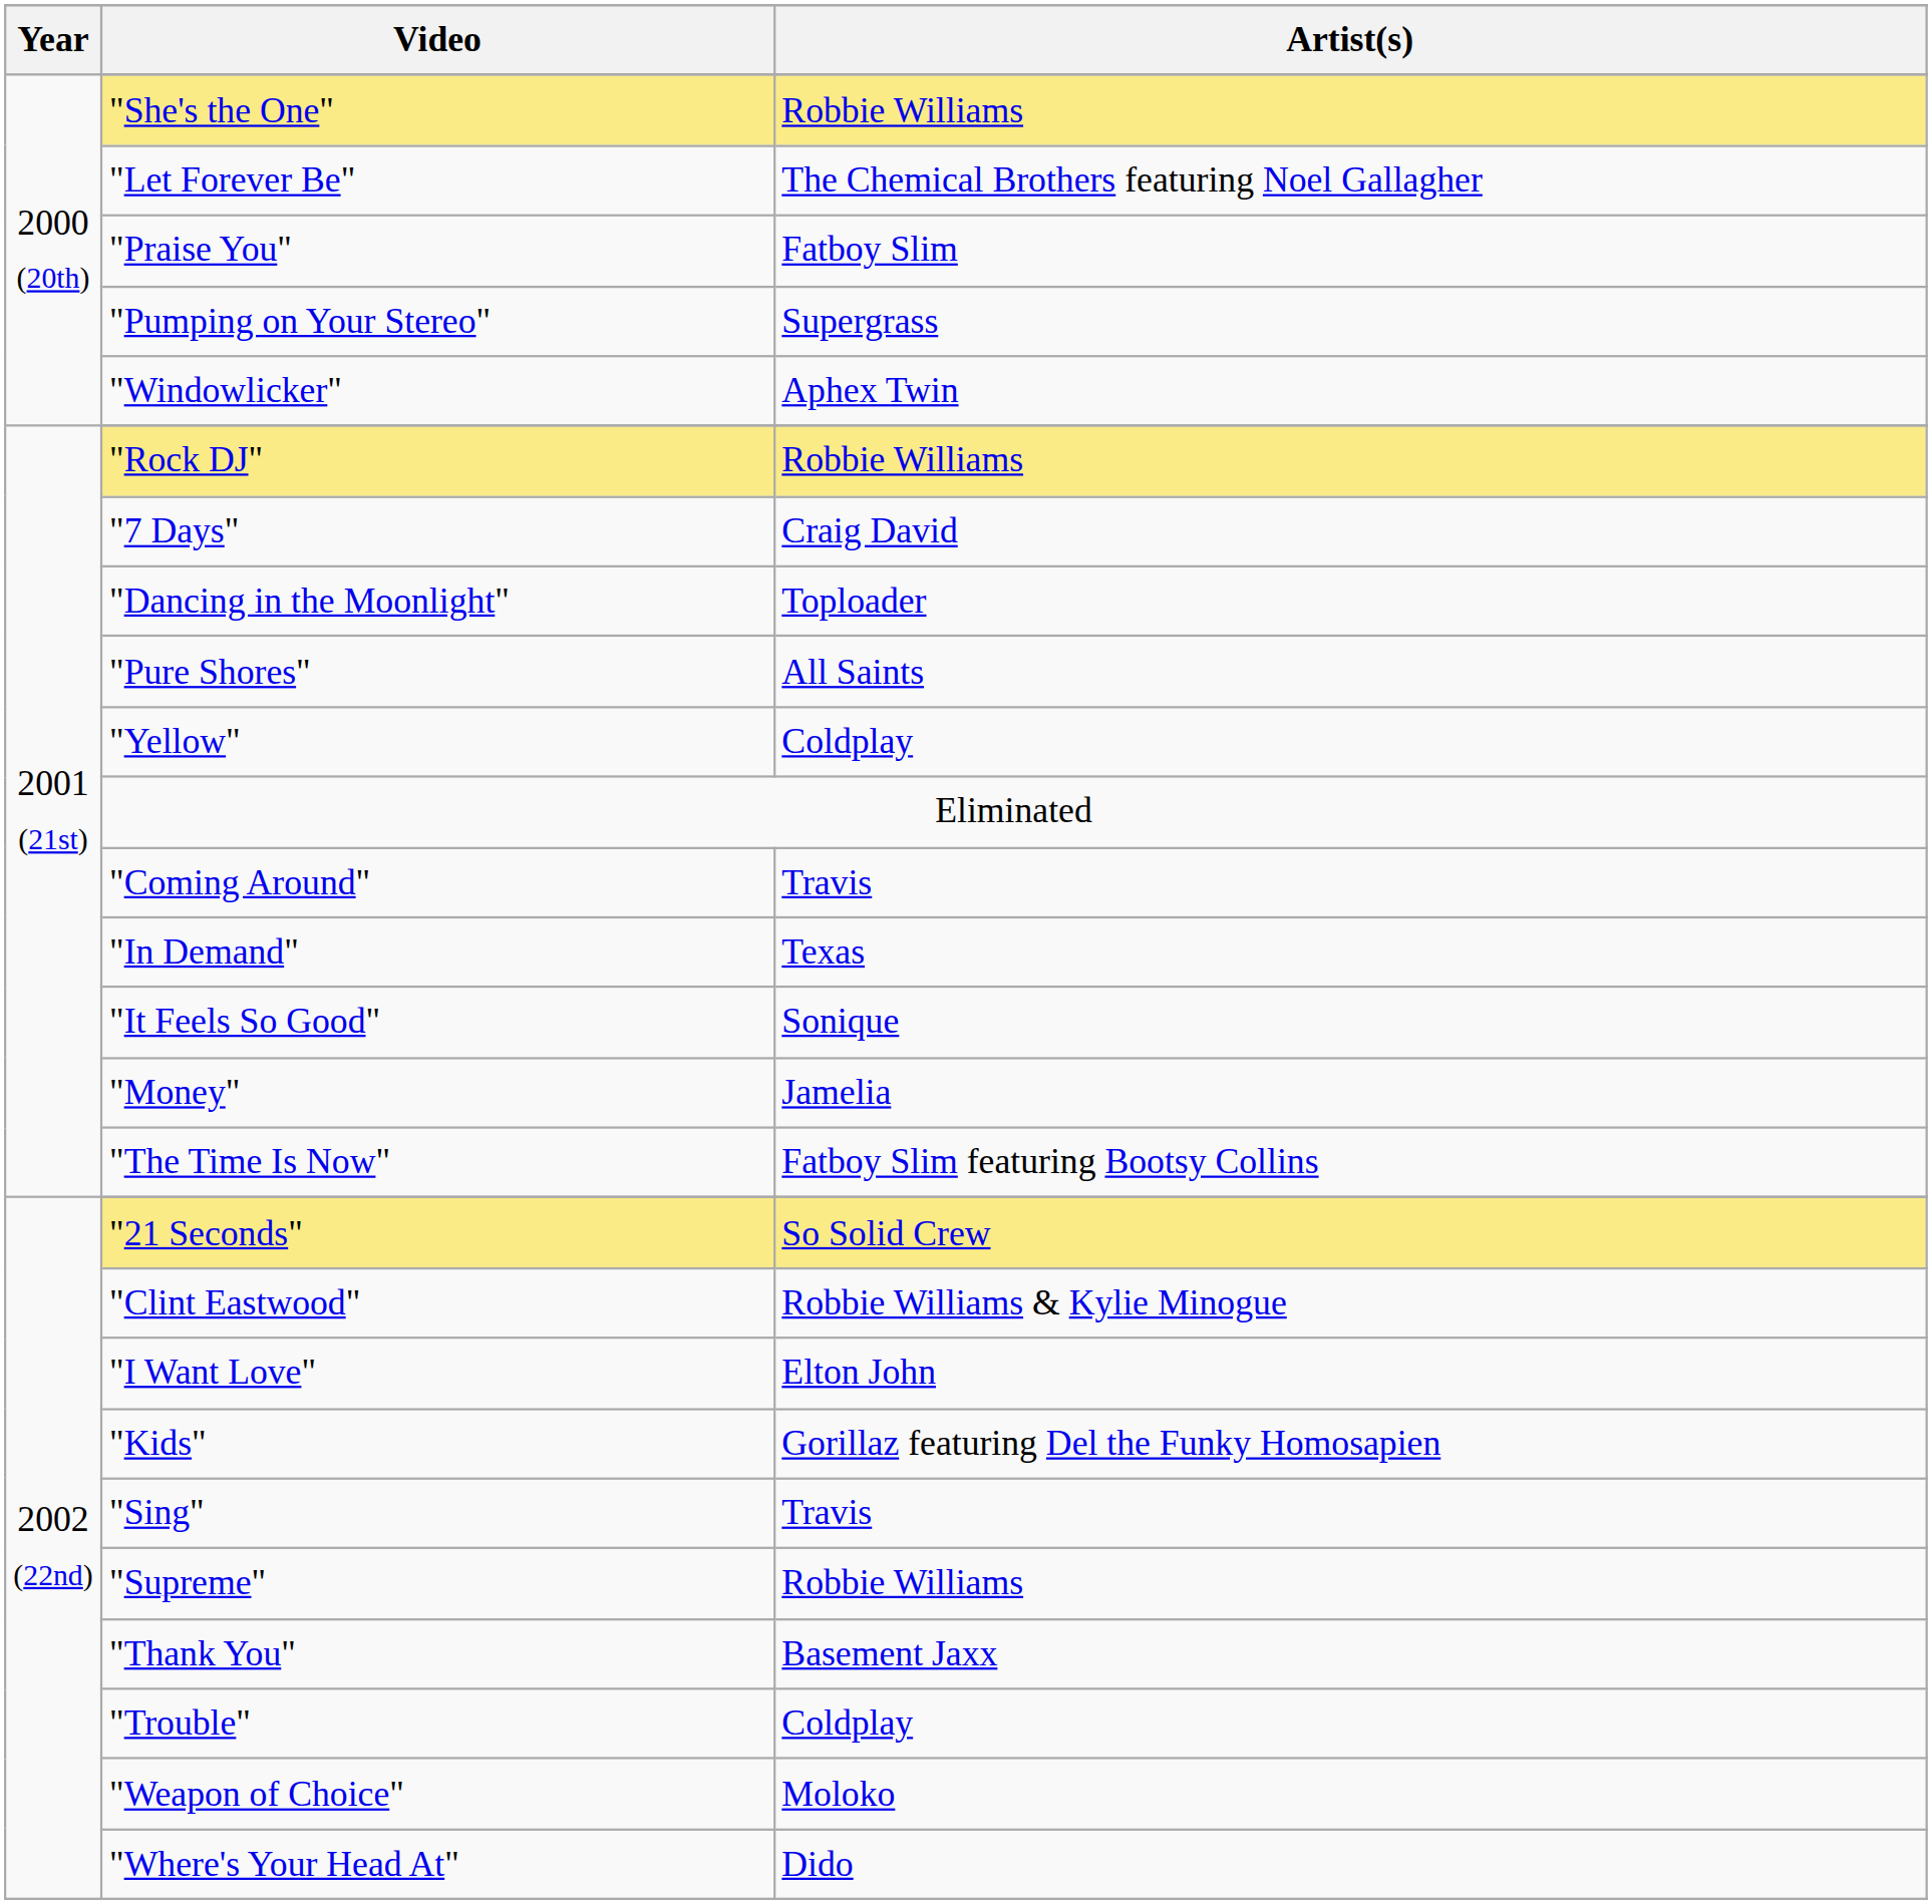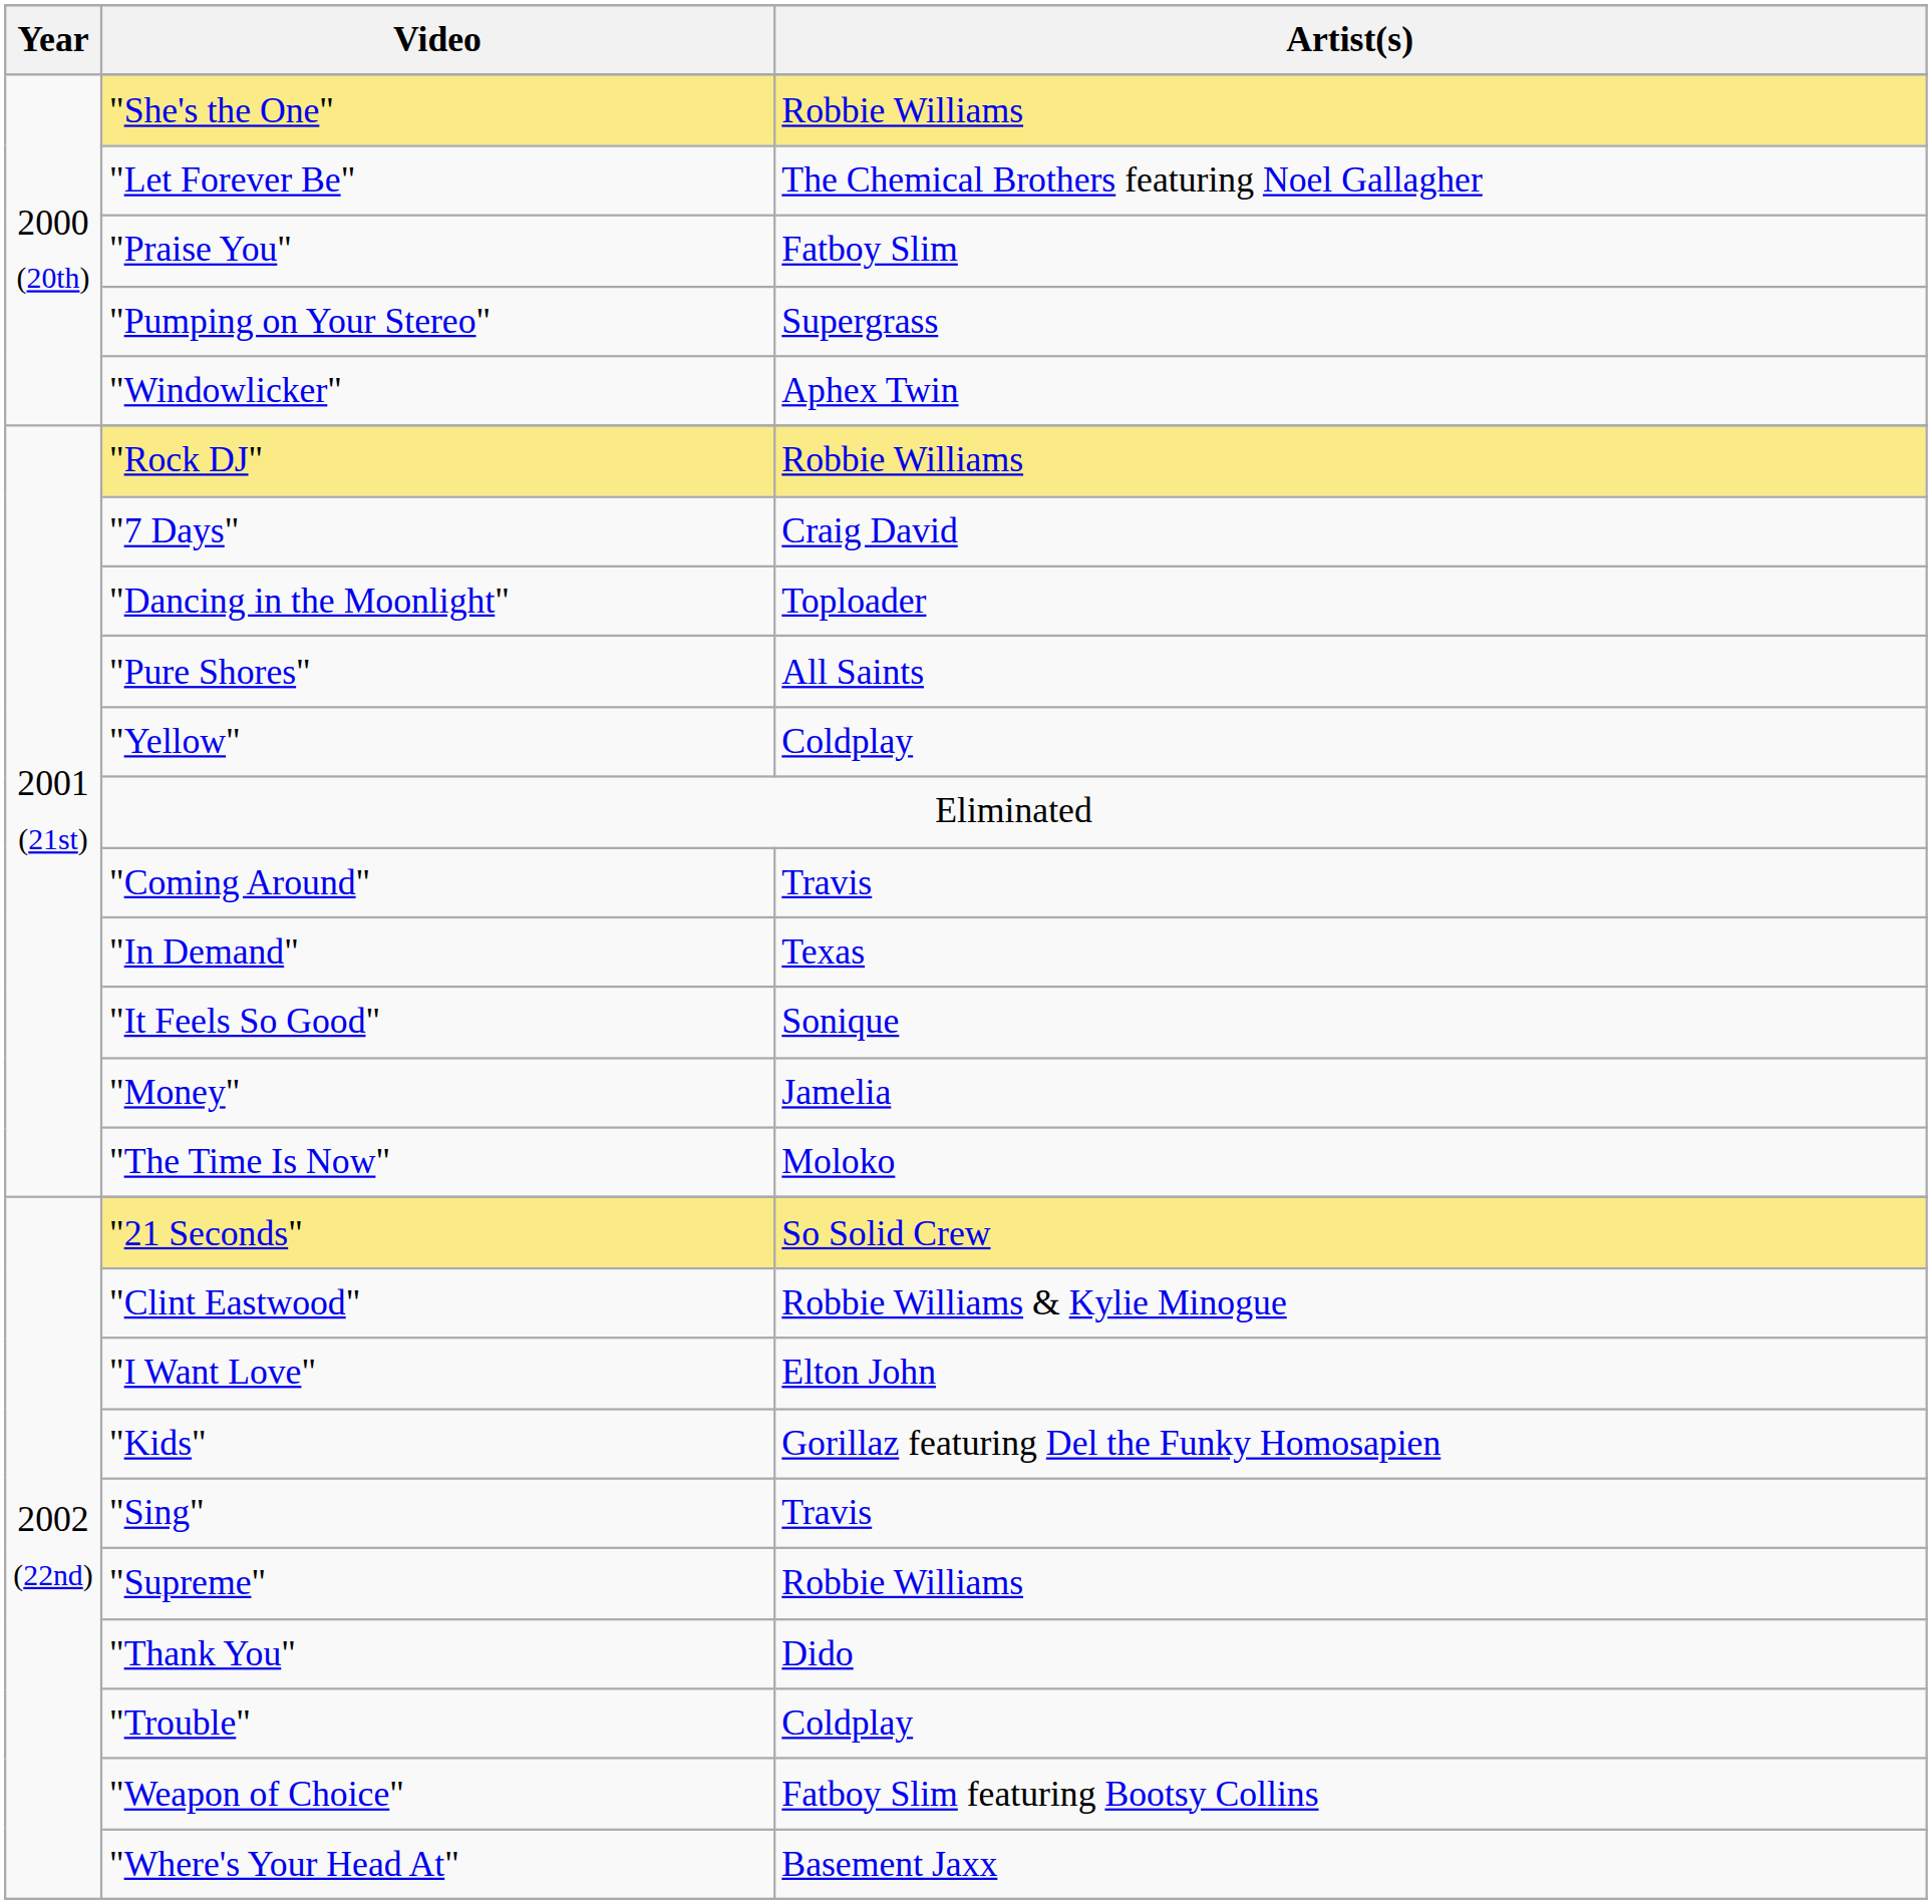"The Time Is Now" | Artist(s): Fatboy Slim featuring Bootsy Collins -> Moloko
"Thank You" | Artist(s): Basement Jaxx -> Dido
"Weapon of Choice" | Artist(s): Moloko -> Fatboy Slim featuring Bootsy Collins
"Where's Your Head At" | Artist(s): Dido -> Basement Jaxx
